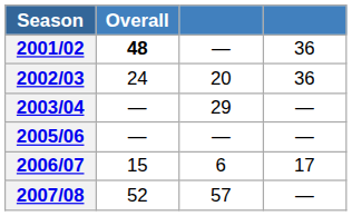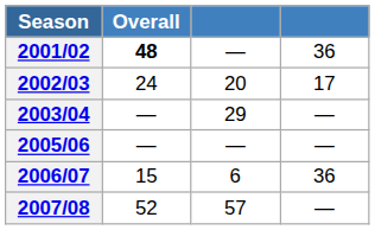2002/03 | column 4: 36 -> 17
2006/07 | column 4: 17 -> 36
